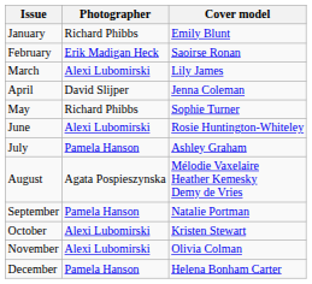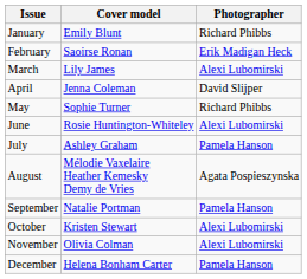columns swapped: Cover model <-> Photographer
